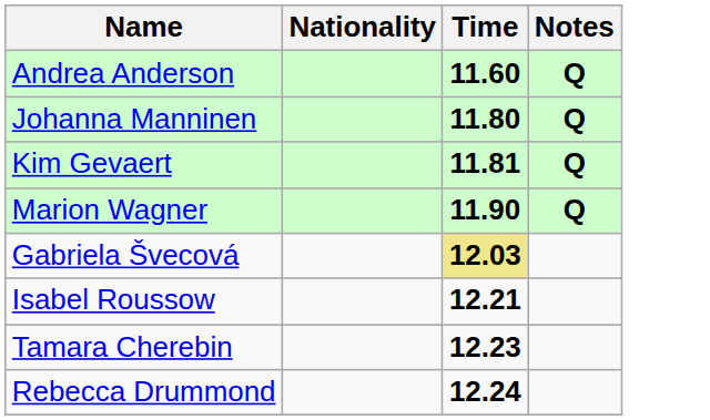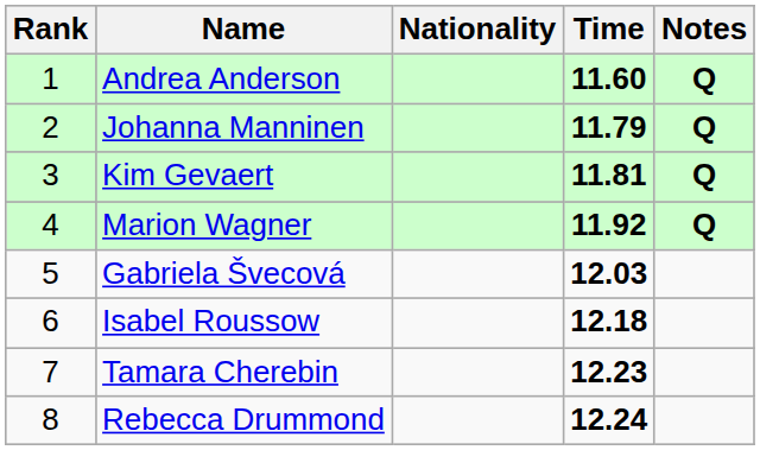+ column: Rank | 1 | 2 | 3 | 4 | 5 | 6 | 7 | 8
Johanna Manninen | Time: 11.80 -> 11.79
Marion Wagner | Time: 11.90 -> 11.92
Gabriela Švecová | Time: khaki background -> no background
Isabel Roussow | Time: 12.21 -> 12.18
